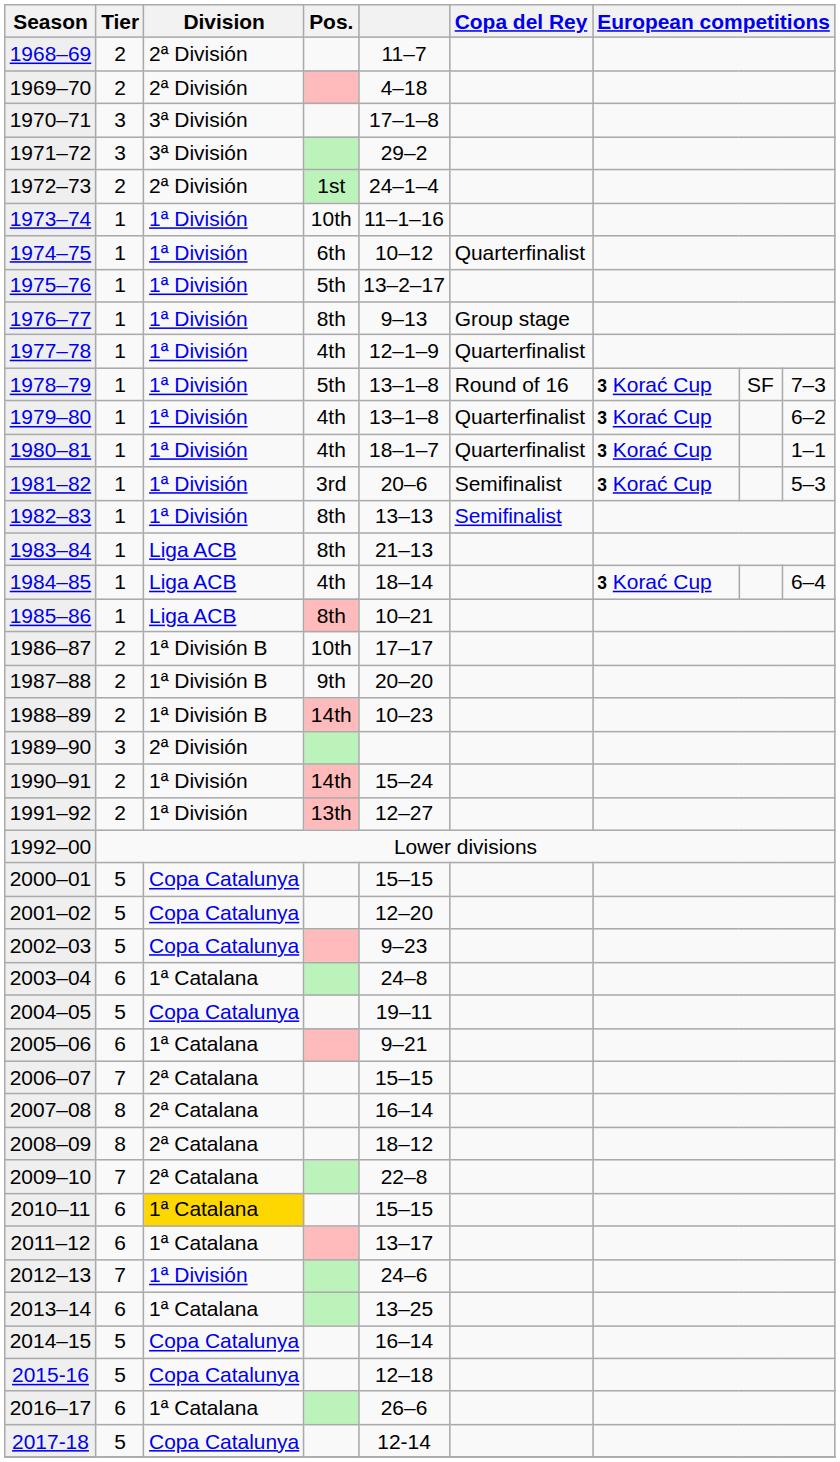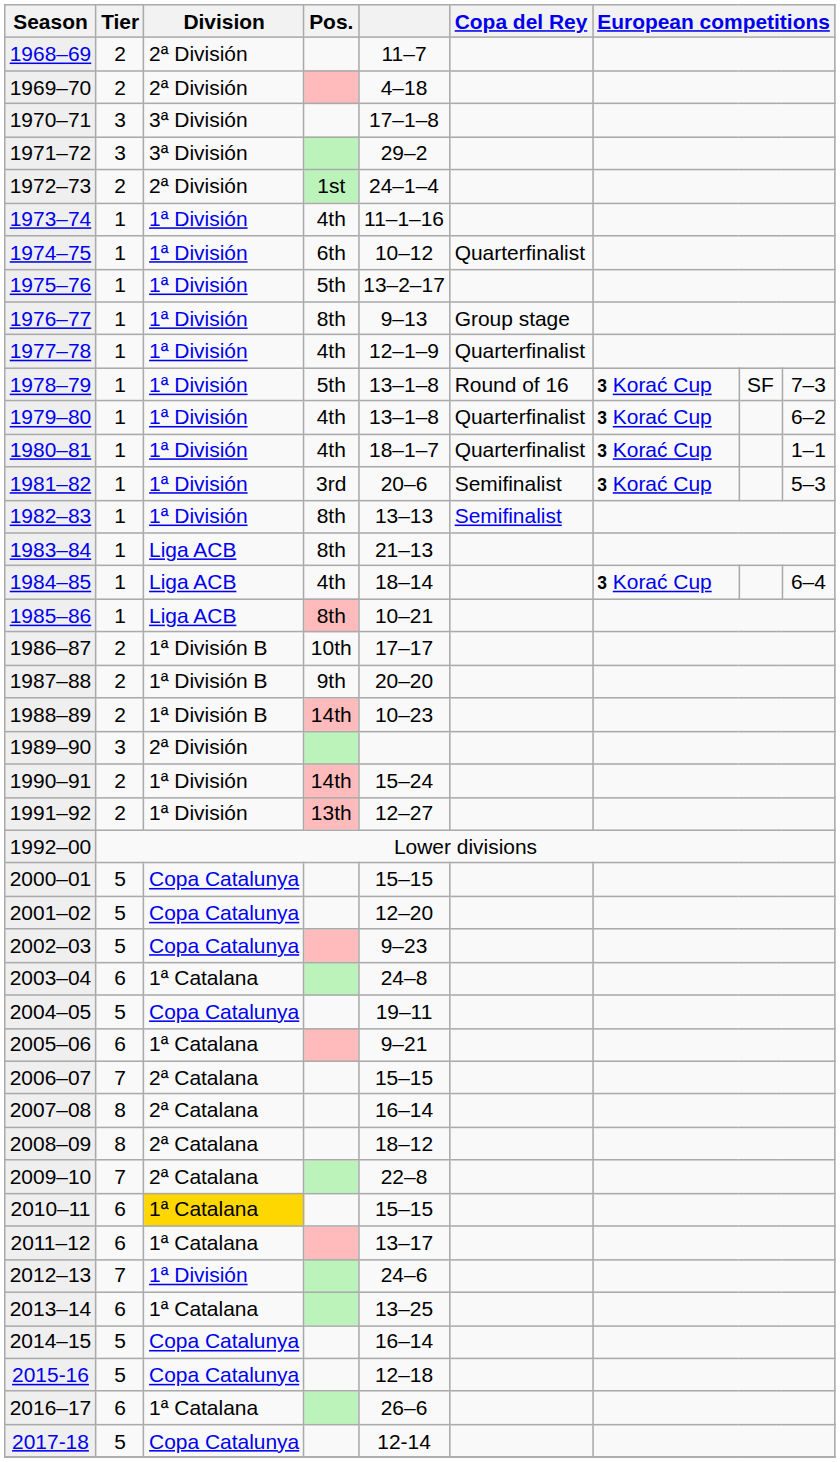1973–74 | Pos.: 10th -> 4th
